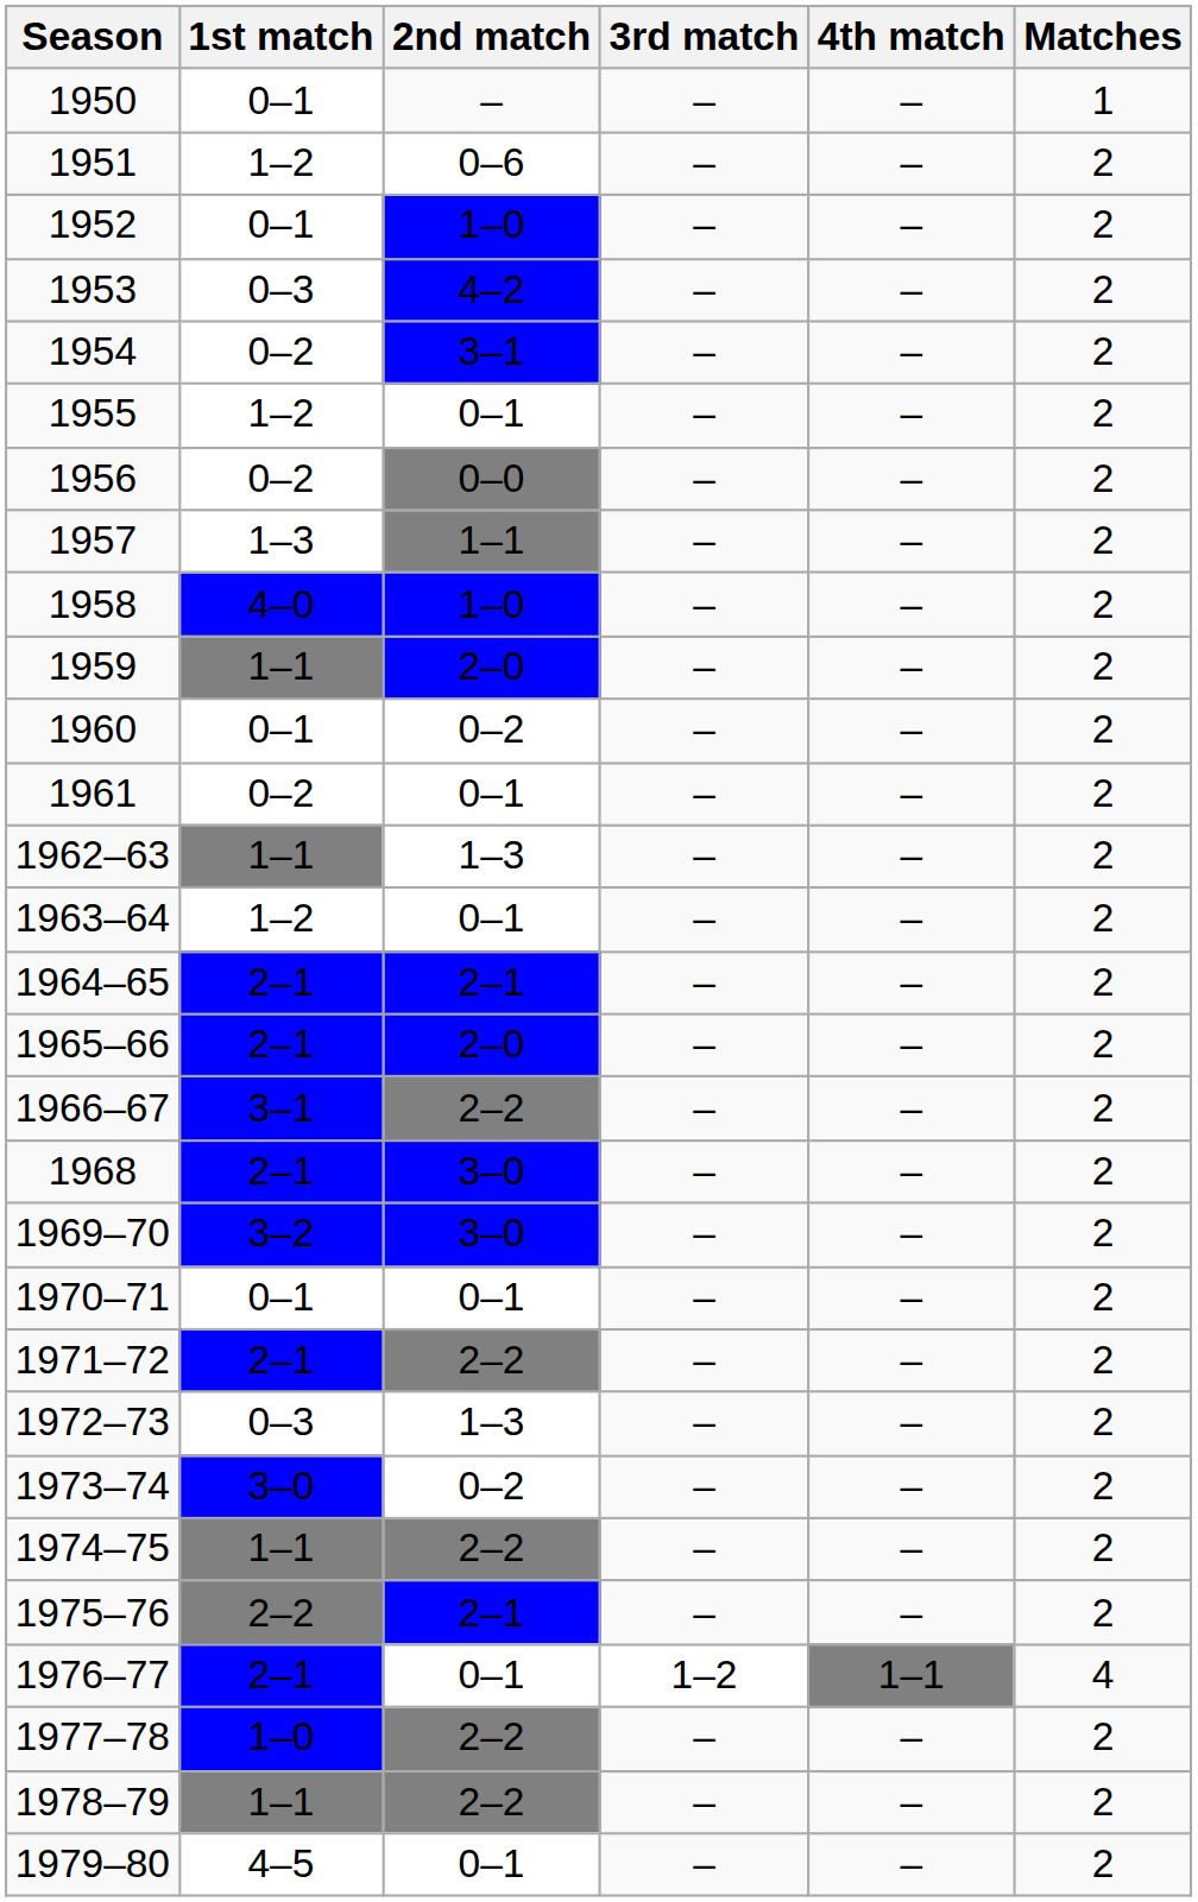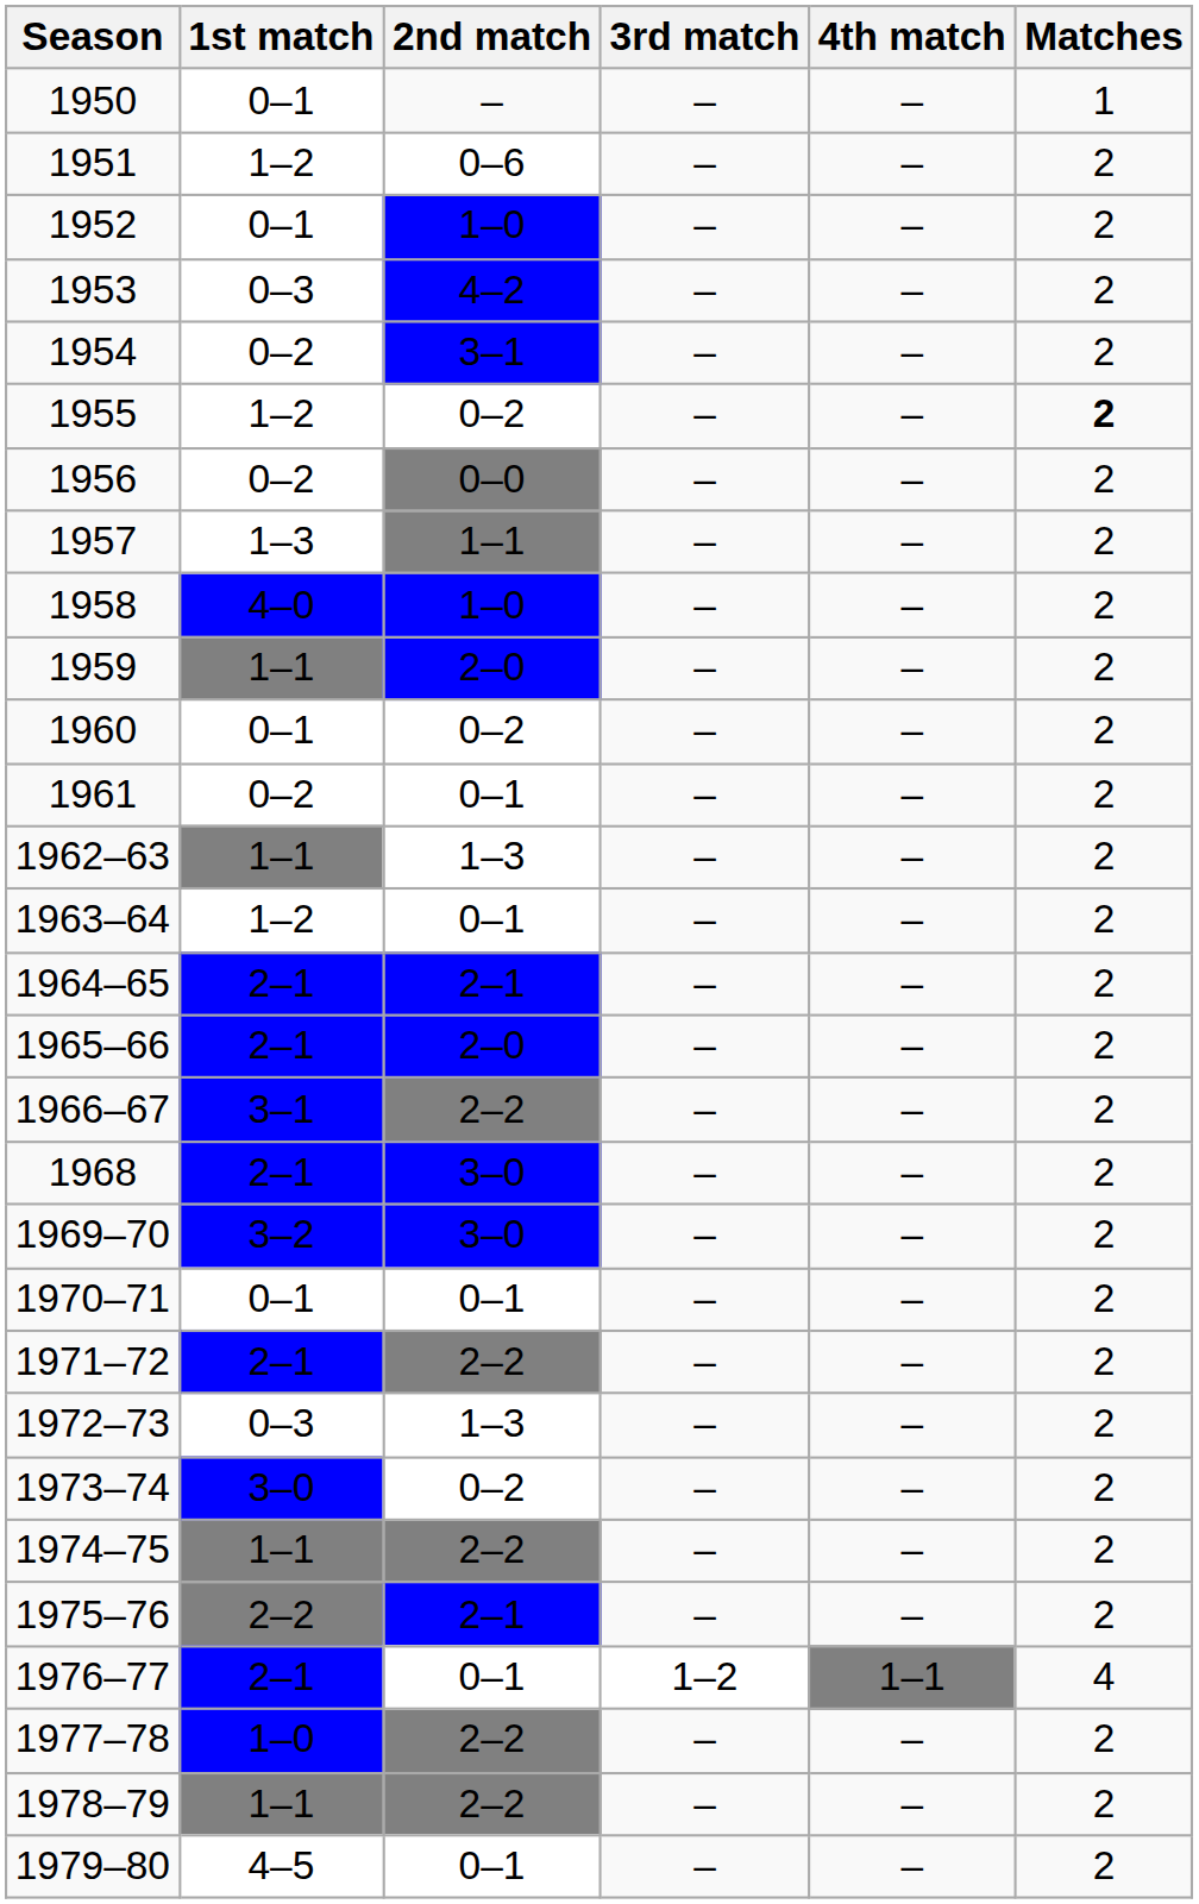1955 | 2nd match: 0–1 -> 0–2
1955 | Matches: normal -> bold
